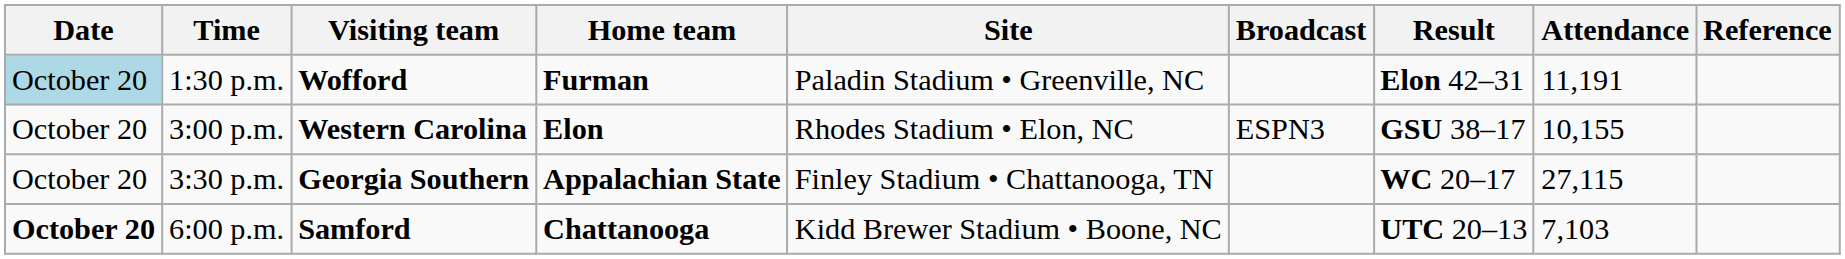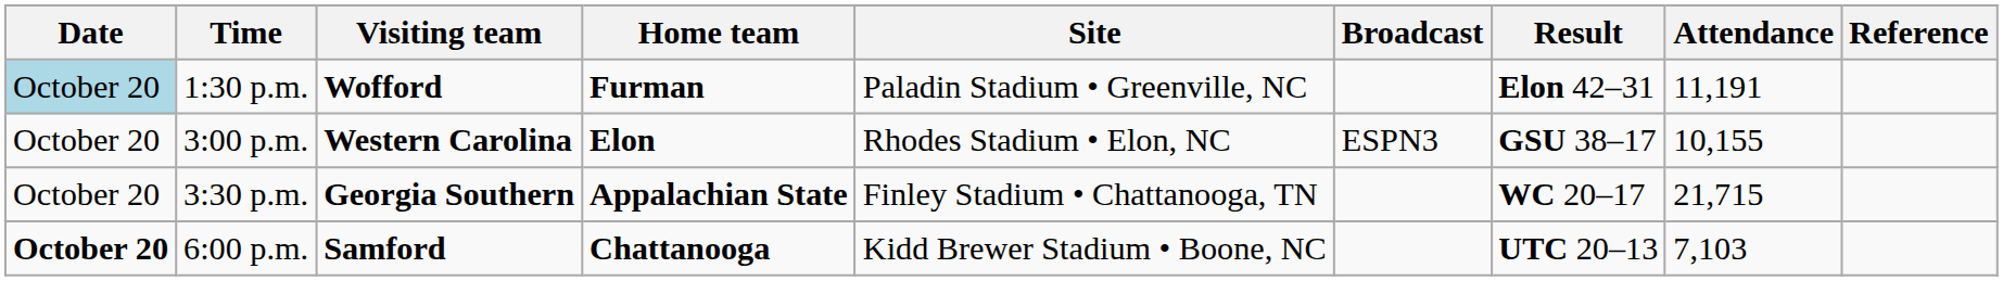3:30 p.m. | Attendance: 27,115 -> 21,715
